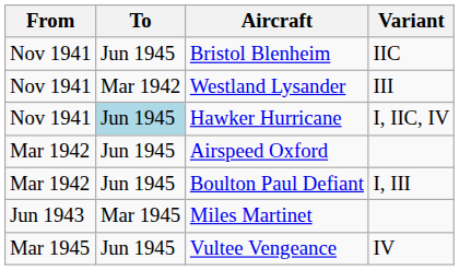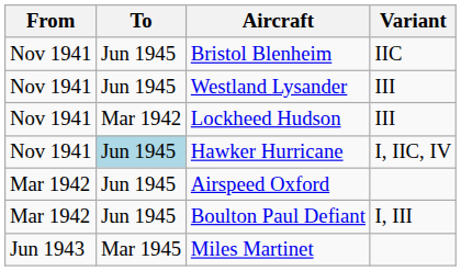Westland Lysander | To: Mar 1942 -> Jun 1945
+ row: Nov 1941 | Mar 1942 | Lockheed Hudson | III
- row: Mar 1945 | Jun 1945 | Vultee Vengeance | IV
